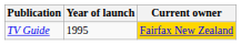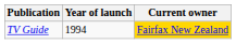TV Guide | Year of launch: 1995 -> 1994
